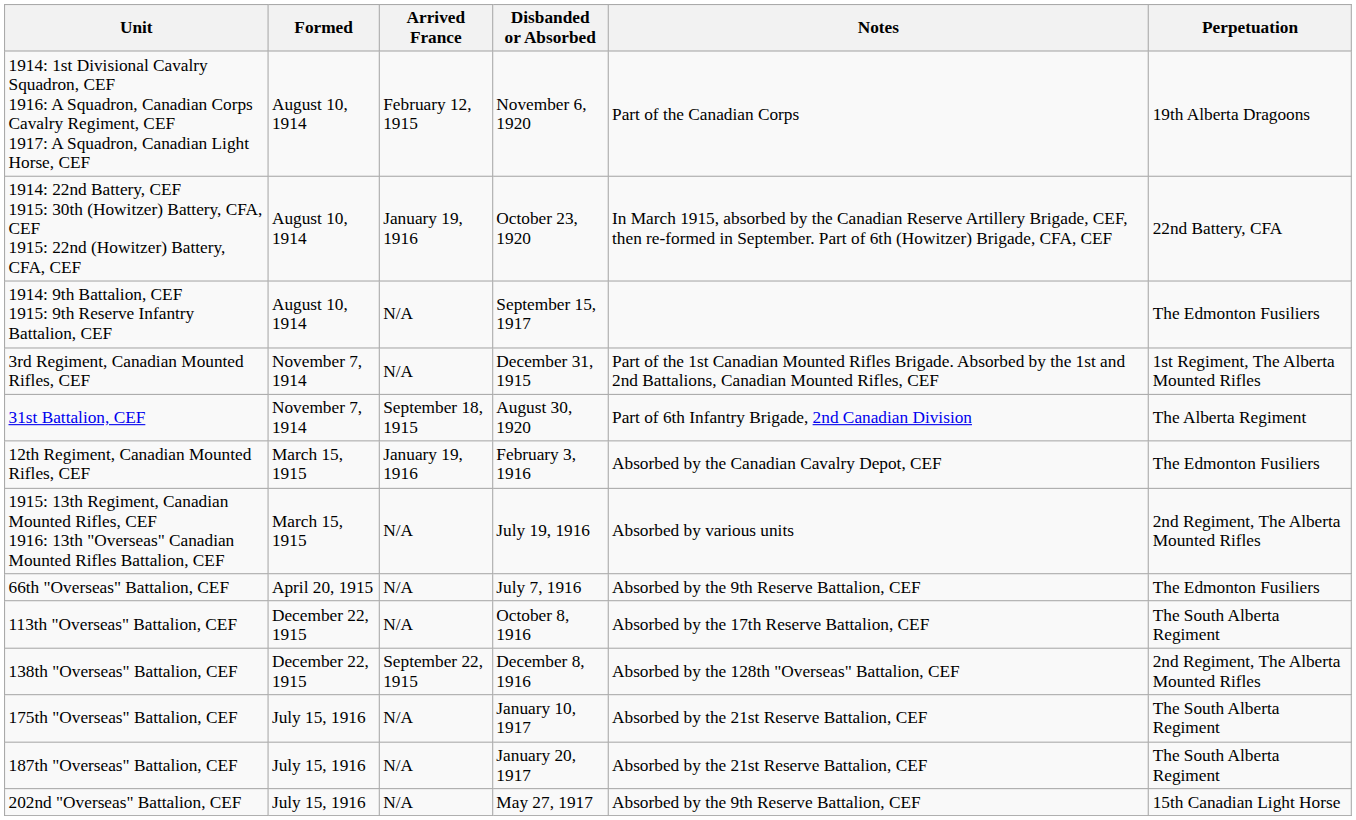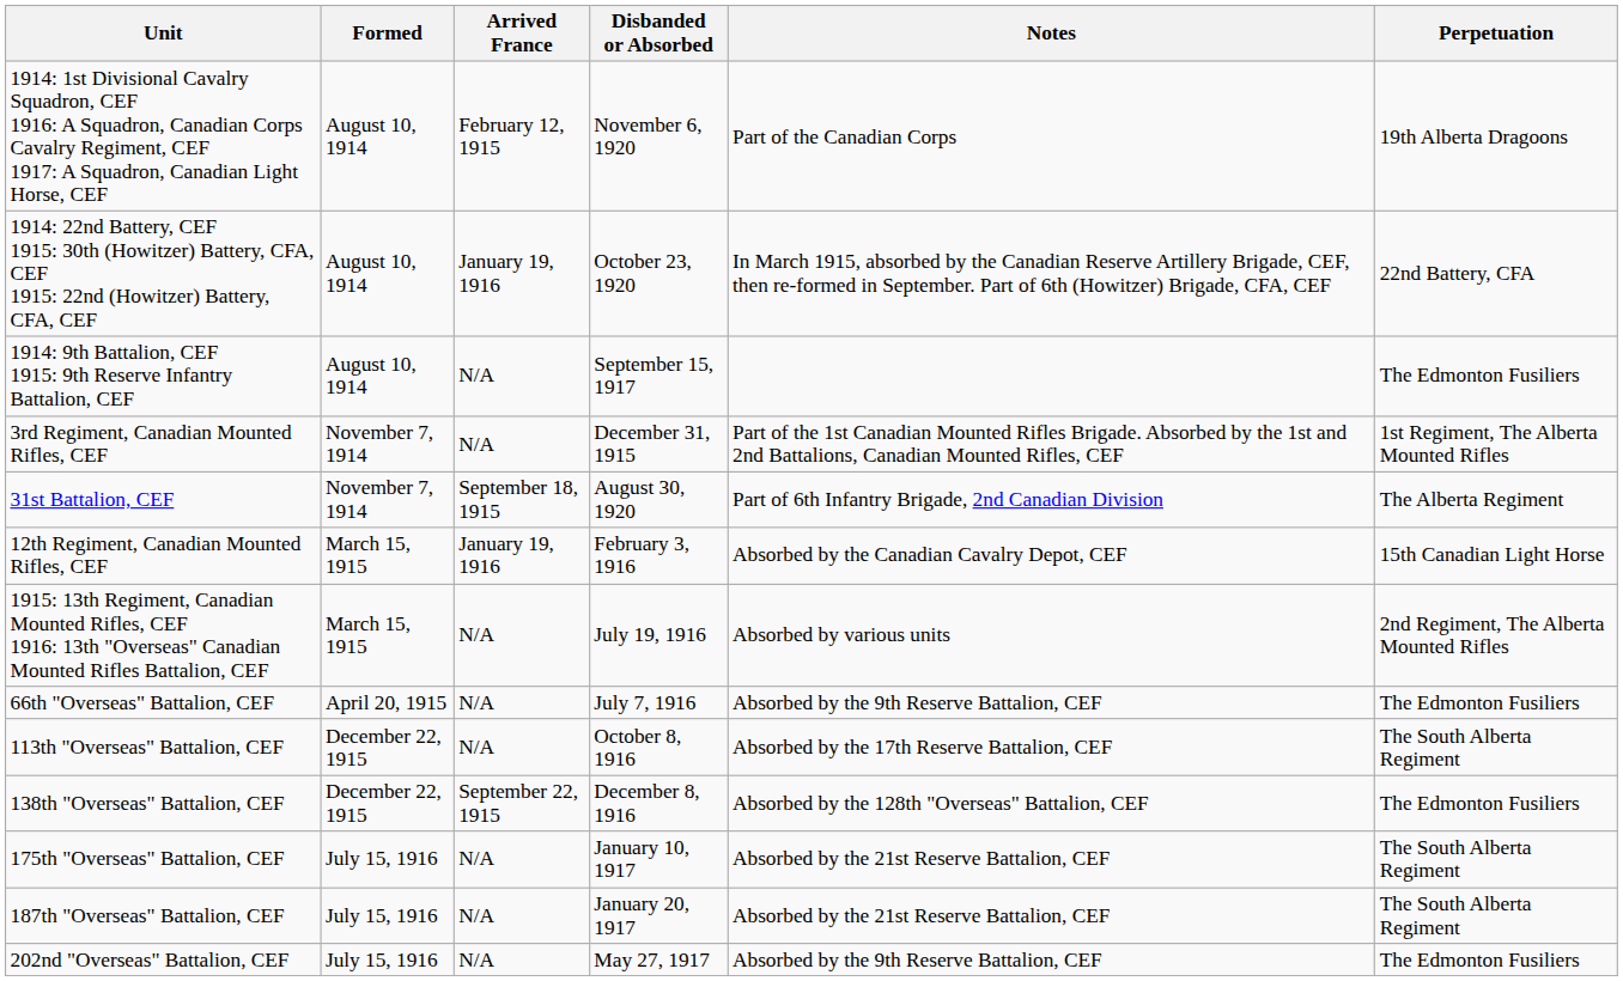12th Regiment, Canadian Mounted Rifles, CEF | Perpetuation: The Edmonton Fusiliers -> 15th Canadian Light Horse
138th "Overseas" Battalion, CEF | Perpetuation: 2nd Regiment, The Alberta Mounted Rifles -> The Edmonton Fusiliers
202nd "Overseas" Battalion, CEF | Perpetuation: 15th Canadian Light Horse -> The Edmonton Fusiliers
